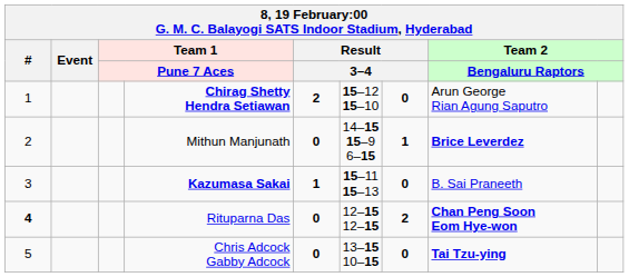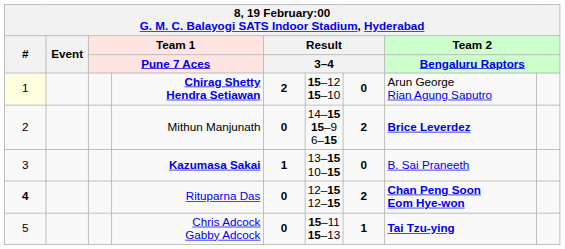Chirag Shetty Hendra Setiawan | #: no background -> lightyellow background
Mithun Manjunath | column 7: 1 -> 2
Kazumasa Sakai | column 6: 15–11 15–13 -> 13–15 10–15
Chris Adcock Gabby Adcock | column 6: 13–15 10–15 -> 15–11 15–13
Chris Adcock Gabby Adcock | column 7: 0 -> 1
